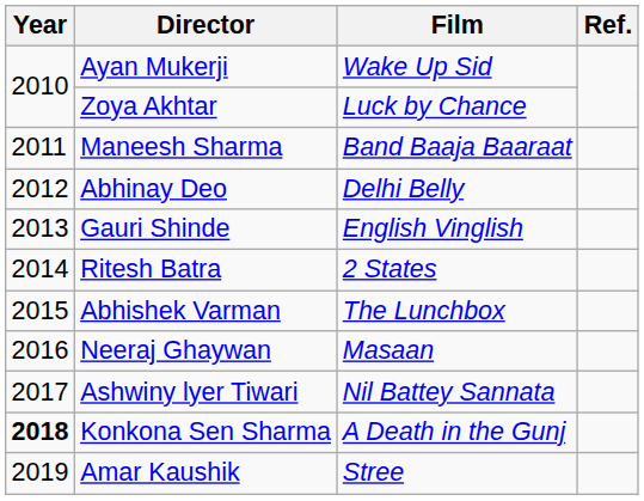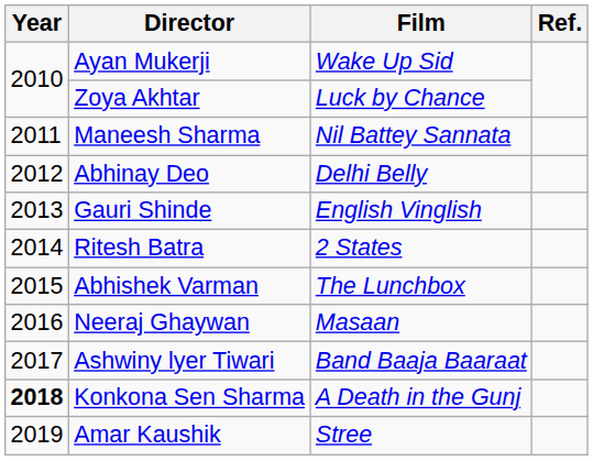Maneesh Sharma | Film: Band Baaja Baaraat -> Nil Battey Sannata
Ashwiny lyer Tiwari | Film: Nil Battey Sannata -> Band Baaja Baaraat
